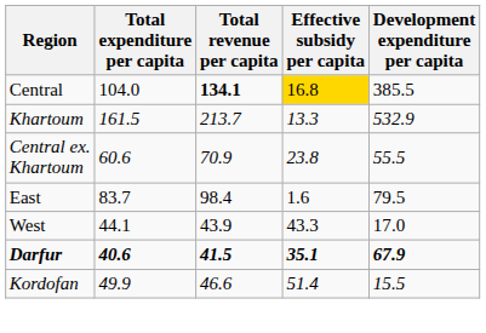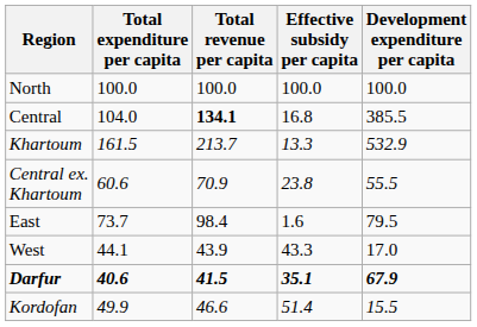+ row: North | 100.0 | 100.0 | 100.0 | 100.0
Central | Effective subsidy per capita: gold background -> no background
East | Total expenditure per capita: 83.7 -> 73.7
